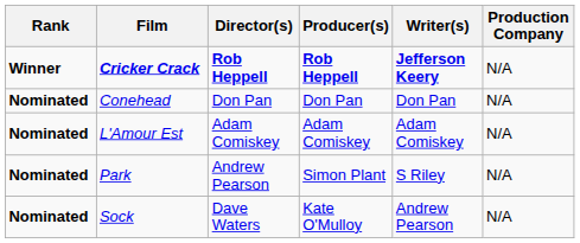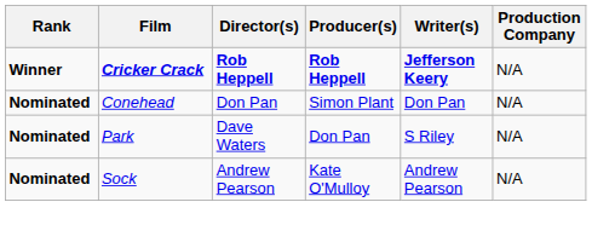Conehead | Producer(s): Don Pan -> Simon Plant
- row: Nominated | L'Amour Est | Adam Comiskey | Adam Comiskey | Adam Comiskey | N/A
Park | Director(s): Andrew Pearson -> Dave Waters
Park | Producer(s): Simon Plant -> Don Pan
Sock | Director(s): Dave Waters -> Andrew Pearson
